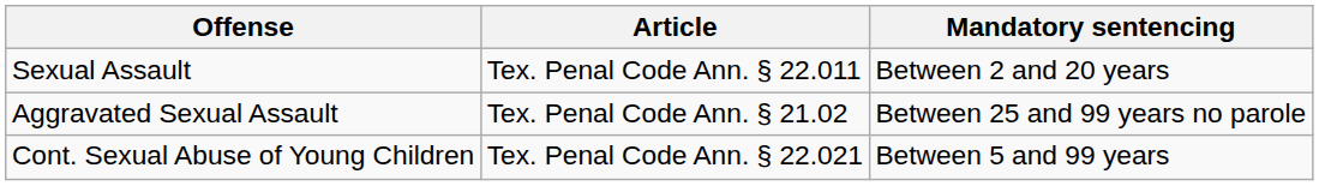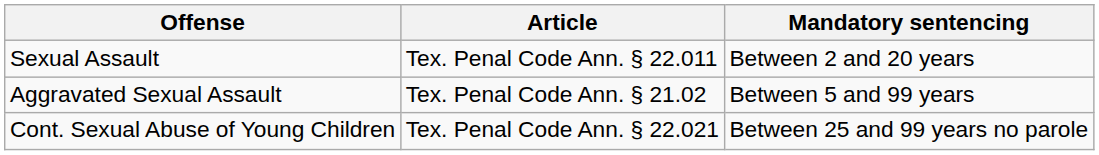Aggravated Sexual Assault | Mandatory sentencing: Between 25 and 99 years no parole -> Between 5 and 99 years
Cont. Sexual Abuse of Young Children | Mandatory sentencing: Between 5 and 99 years -> Between 25 and 99 years no parole
